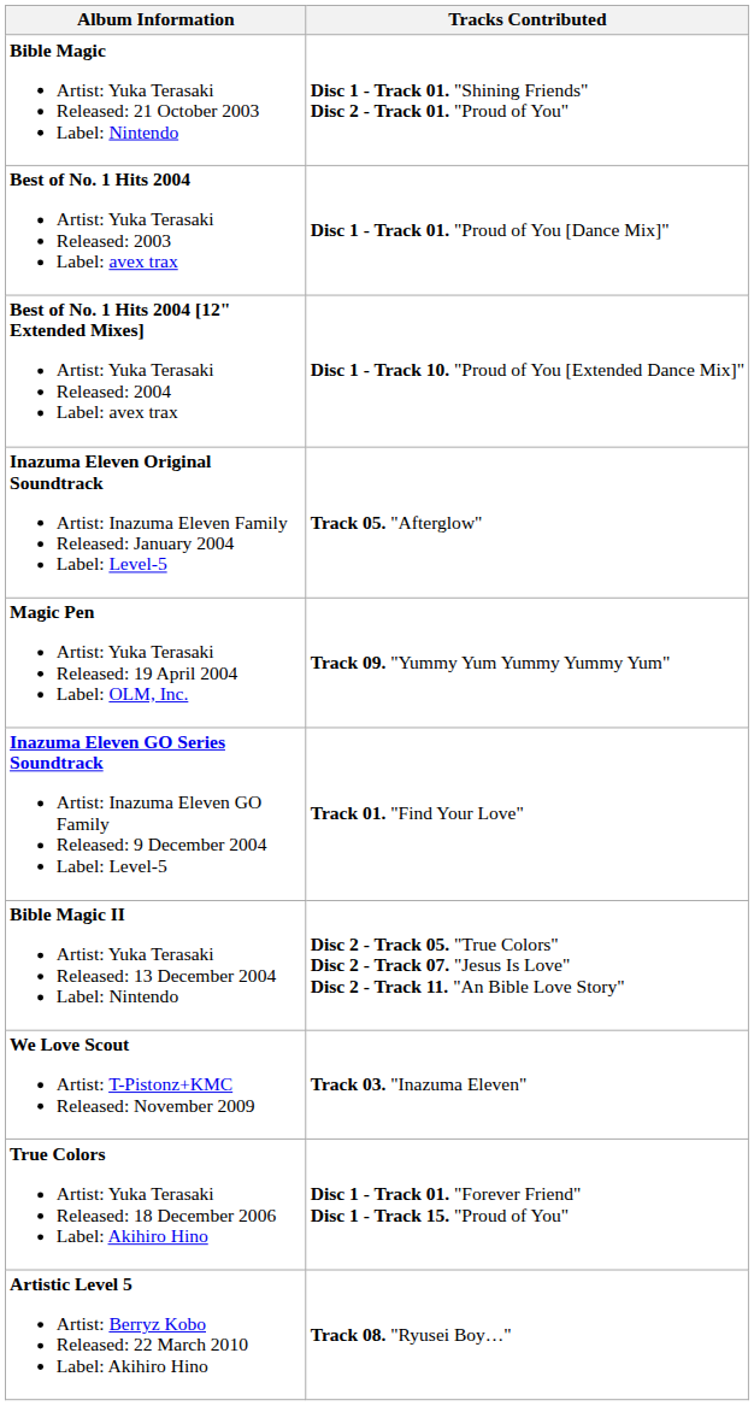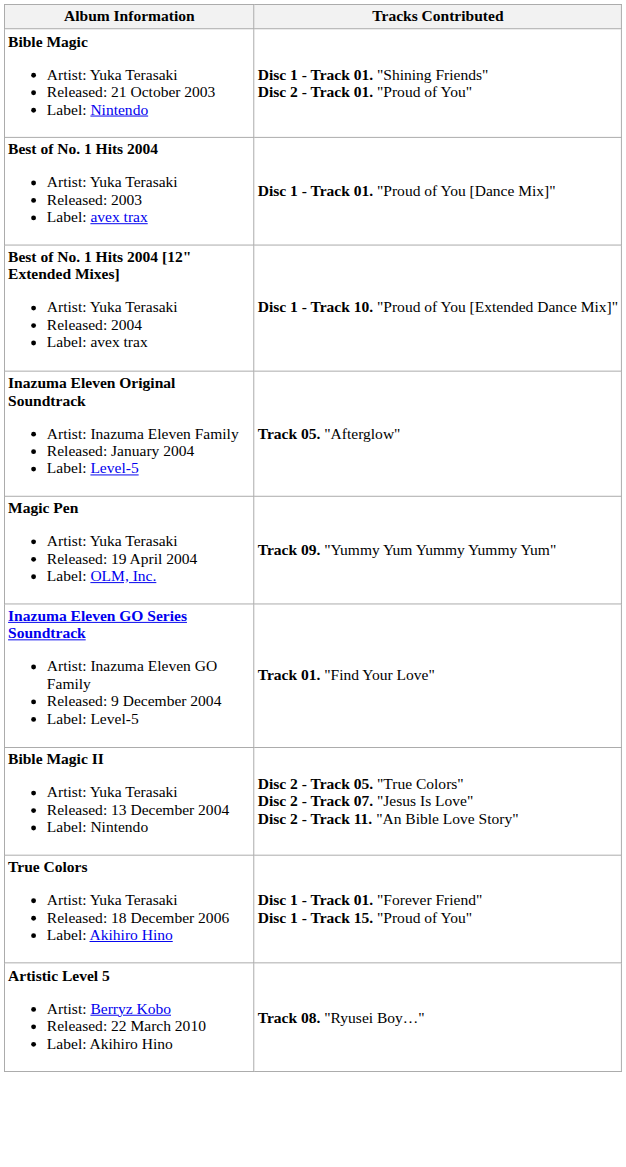- row: We Love Scout Artist: T-Pistonz+KMC Released: November 2009 | Track 03. "Inazuma Eleven"
